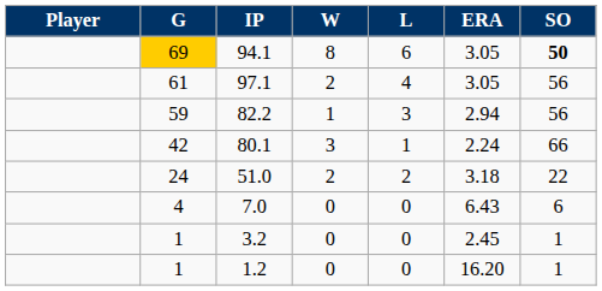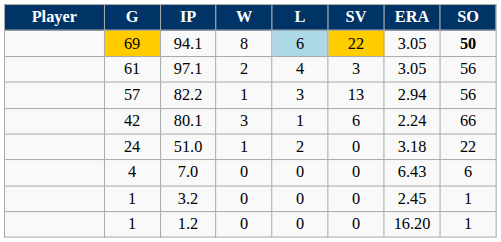+ column: SV | 22 | 3 | 13 | 6 | 0 | 0 | 0 | 0
94.1 | L: no background -> lightblue background
82.2 | G: 59 -> 57
51.0 | W: 2 -> 1
